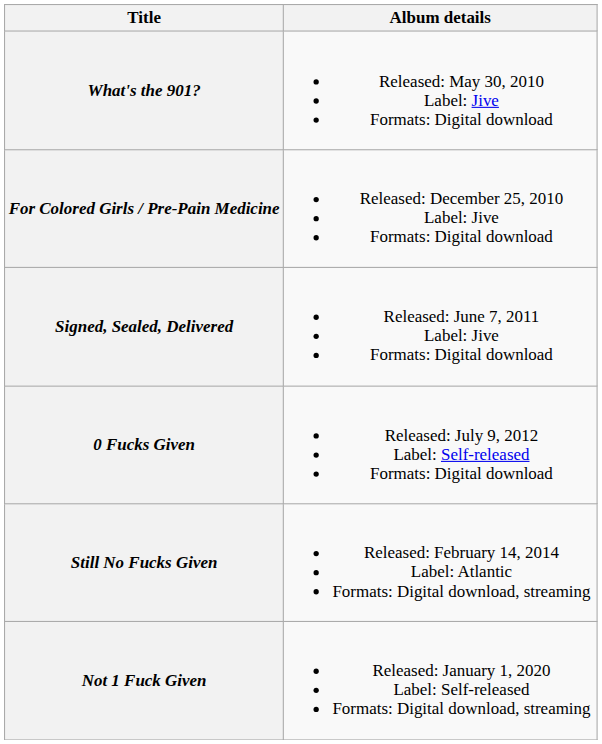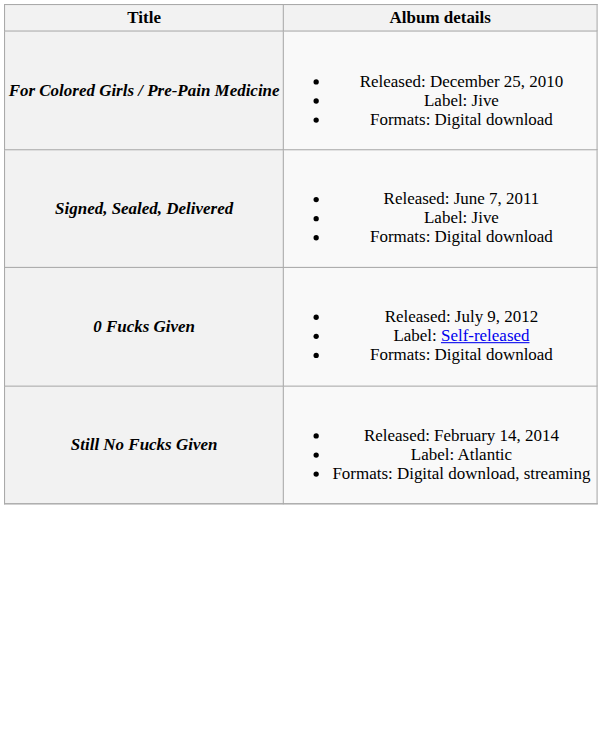- row: What's the 901? | Released: May 30, 2010 Label: Jive Formats: Digital download
- row: Not 1 Fuck Given | Released: January 1, 2020 Label: Self-released Formats: Digital download, streaming
